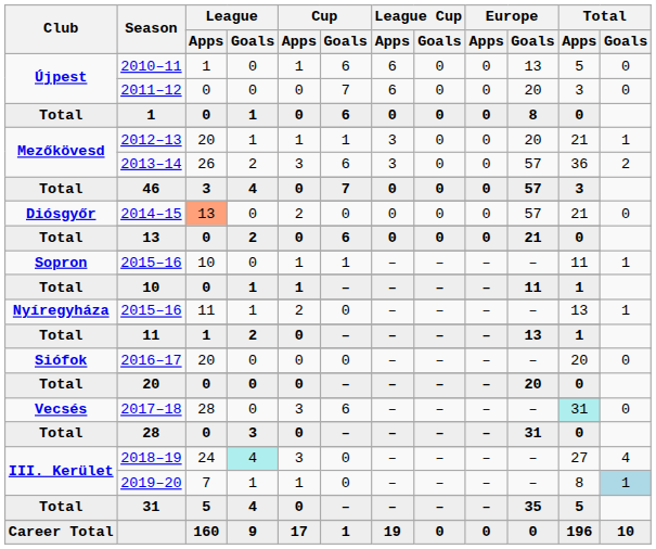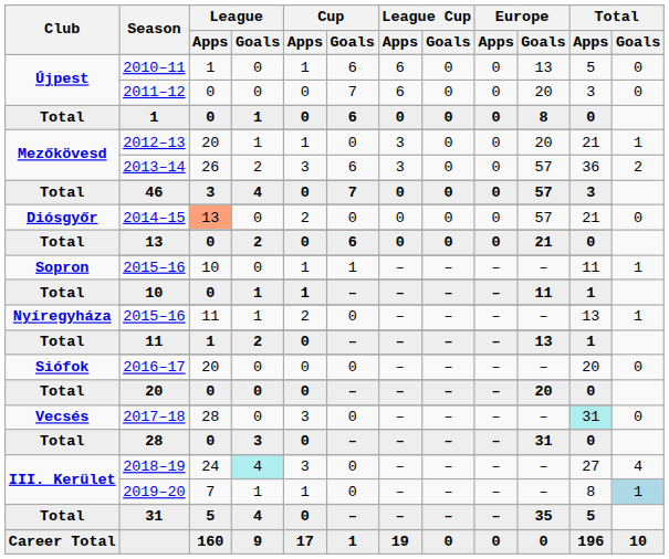2012–13 | Cup / Goals: 1 -> 0
2017–18 | Cup / Goals: 6 -> 0
